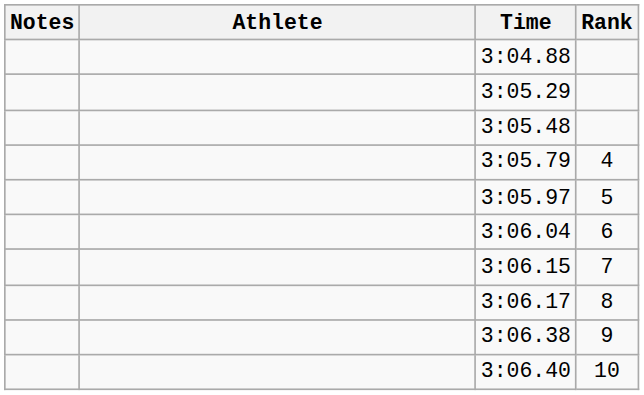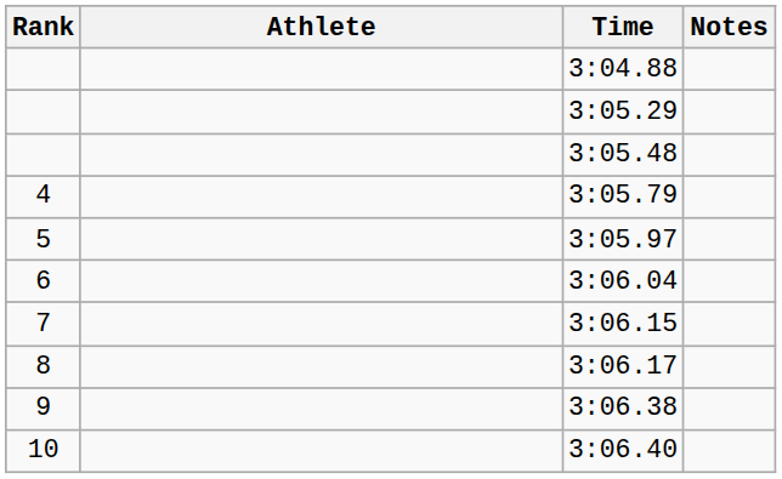columns swapped: Rank <-> Notes
